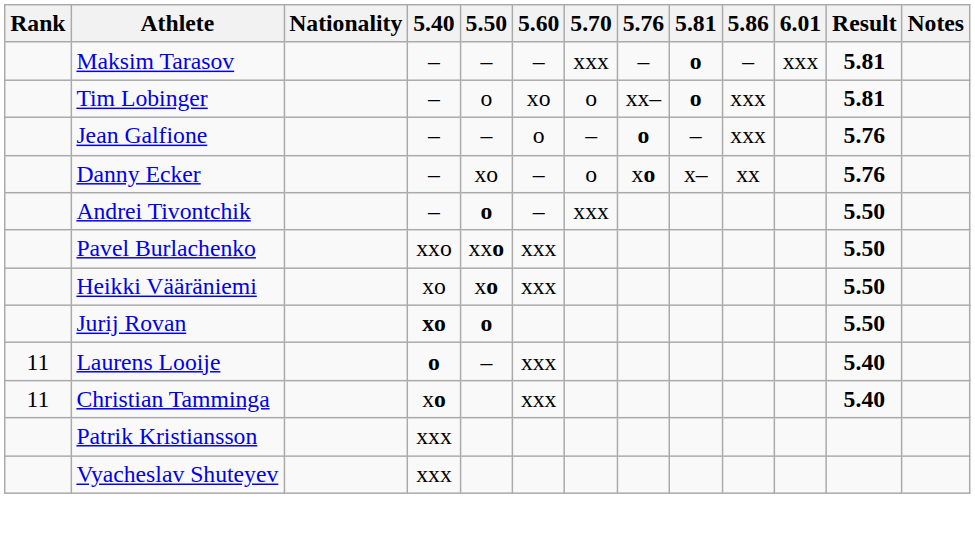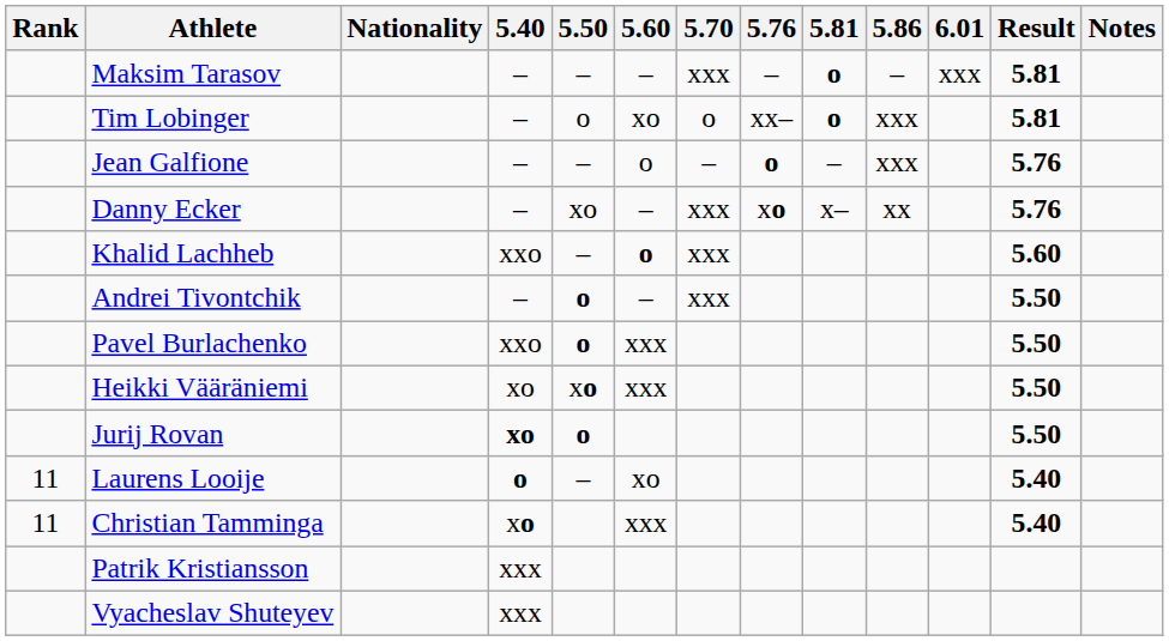Danny Ecker | 5.70: o -> xxx
+ row: Khalid Lachheb | xxo | – | o | xxx | 5.60
Pavel Burlachenko | 5.50: xxo -> o
Laurens Looije | 5.60: xxx -> xo
